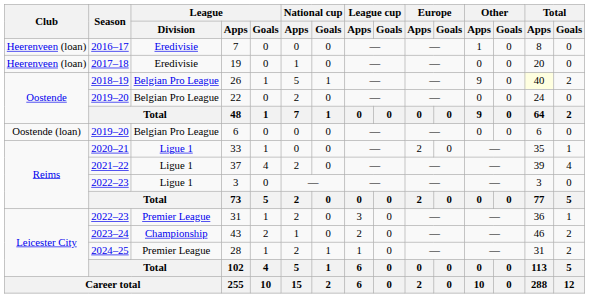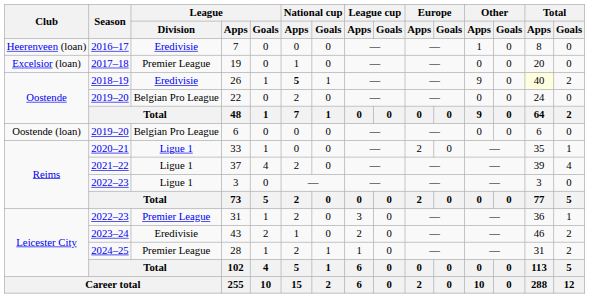19 | Club: Heerenveen (loan) -> Excelsior (loan)
19 | League / Division: Eredivisie -> Premier League
26 | League / Division: Belgian Pro League -> Eredivisie
26 | National cup / Apps: normal -> bold
43 | League / Division: Championship -> Eredivisie
